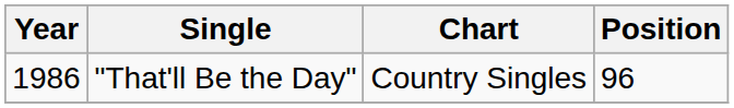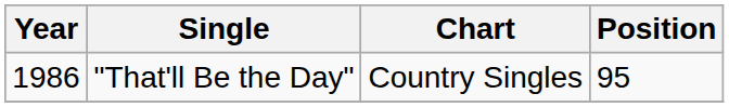"That'll Be the Day" | Position: 96 -> 95
